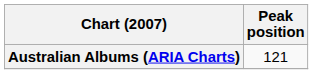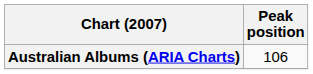Australian Albums (ARIA Charts) | Peak position: 121 -> 106
